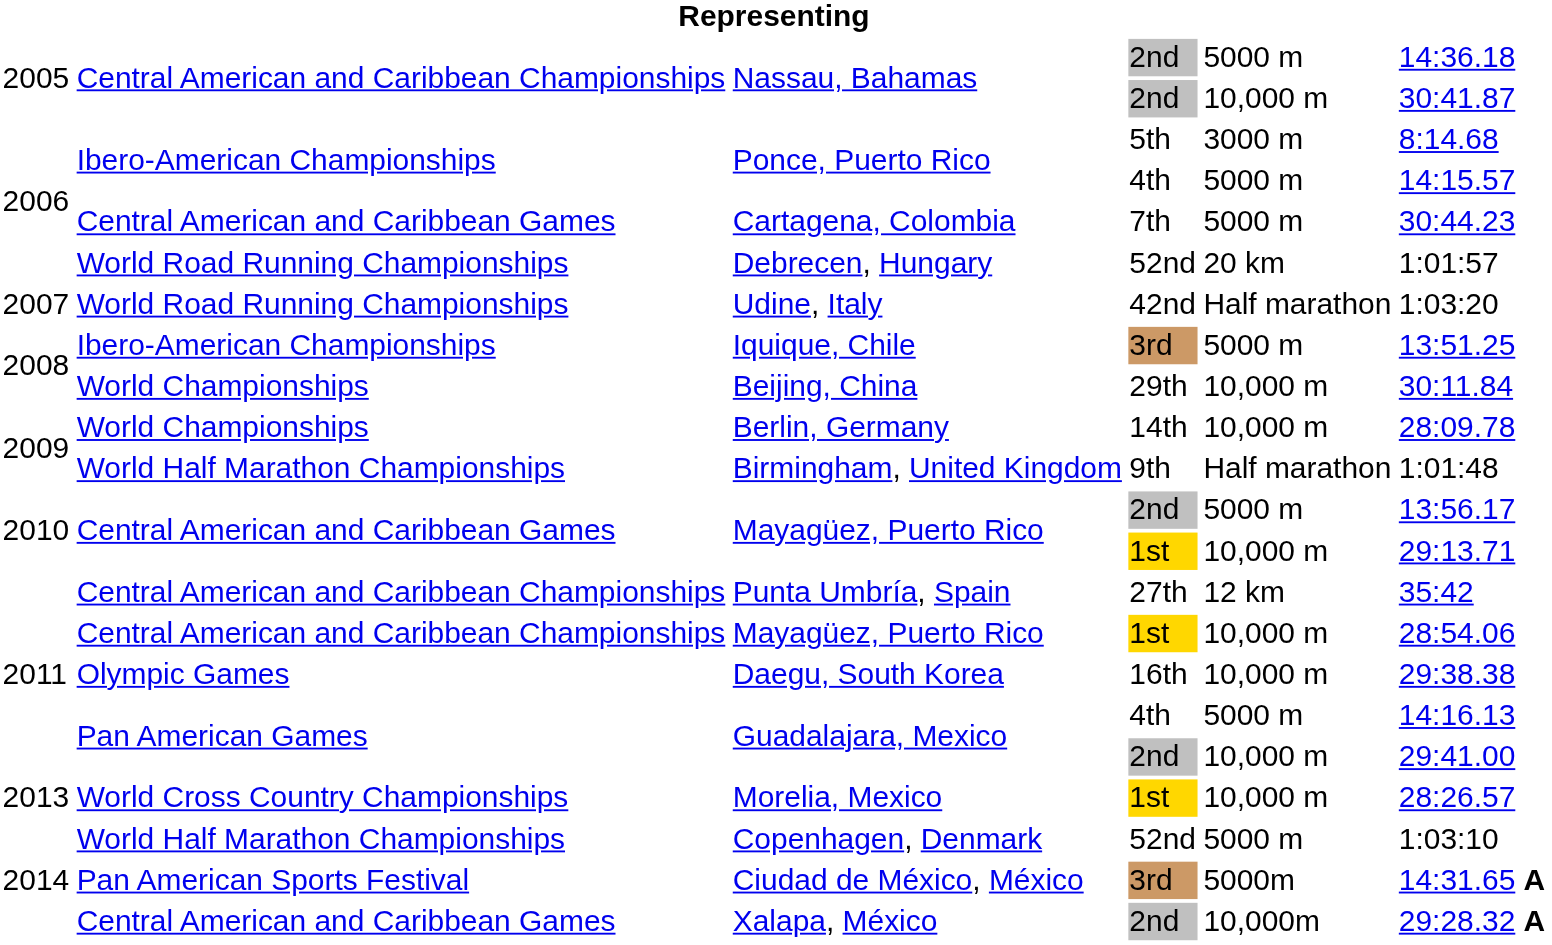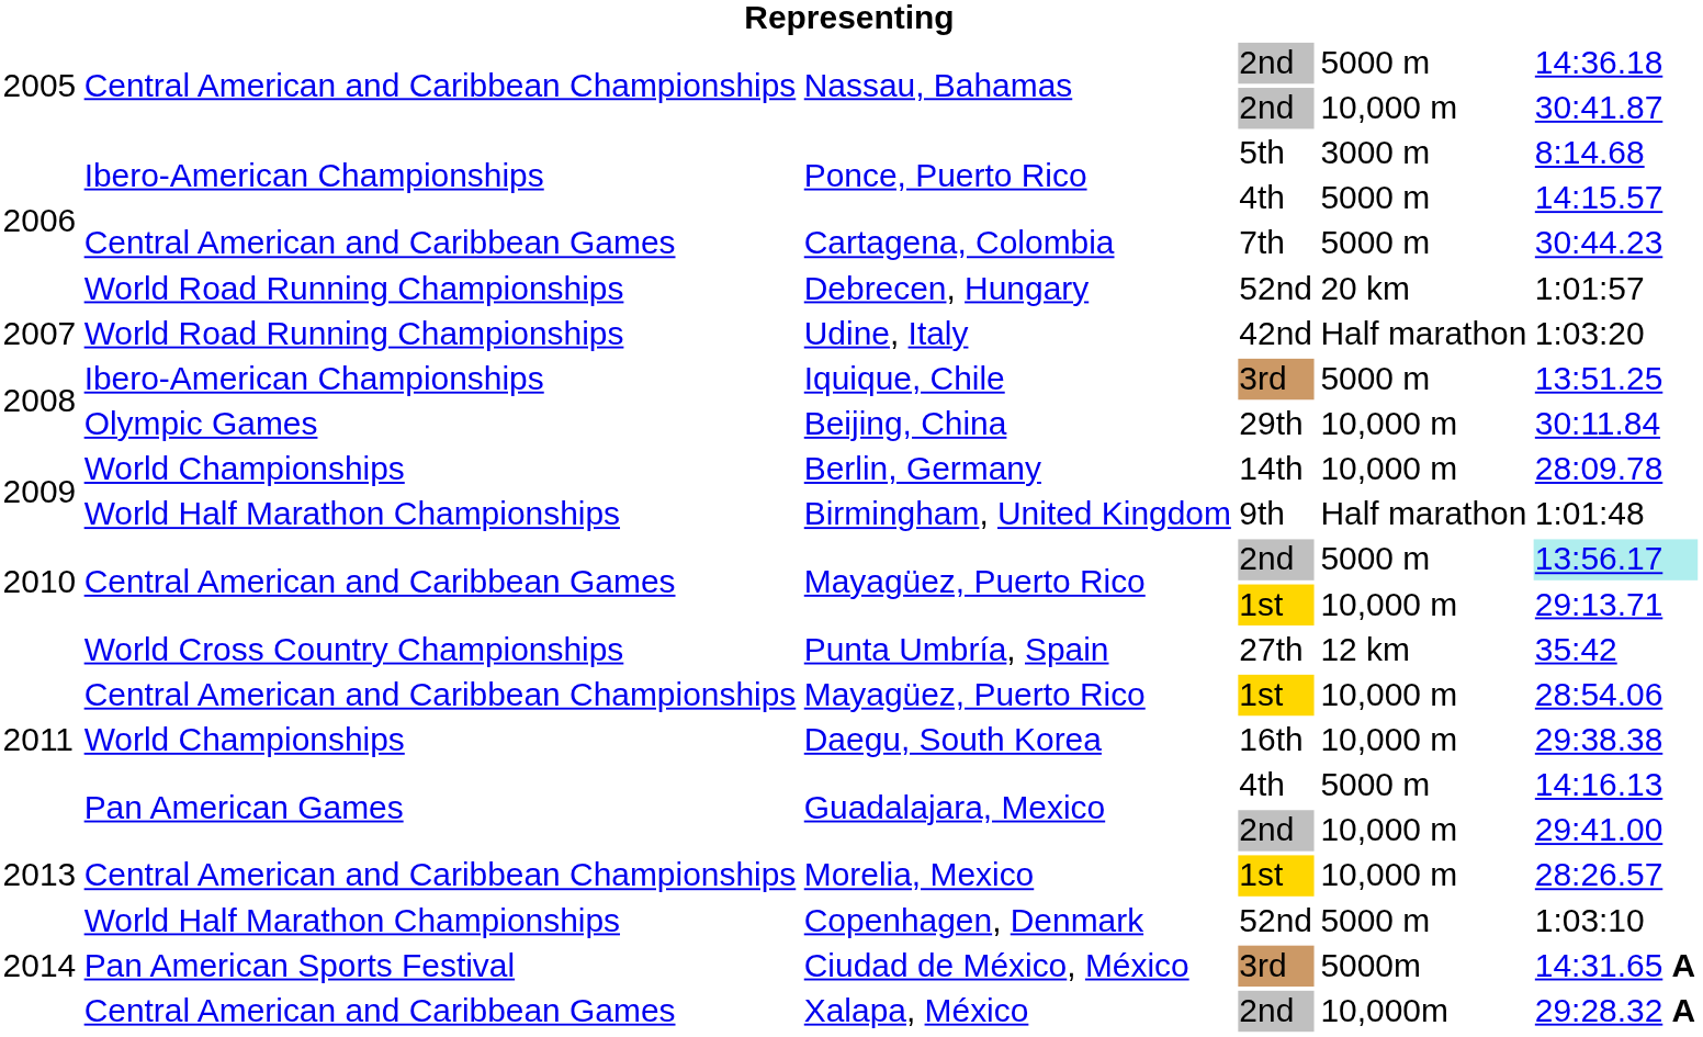Beijing, China | column 2: World Championships -> Olympic Games
Mayagüez, Puerto Rico / 2nd | column 6: no background -> paleturquoise background
Punta Umbría, Spain | column 2: Central American and Caribbean Championships -> World Cross Country Championships
Daegu, South Korea | column 2: Olympic Games -> World Championships
Morelia, Mexico | column 2: World Cross Country Championships -> Central American and Caribbean Championships
